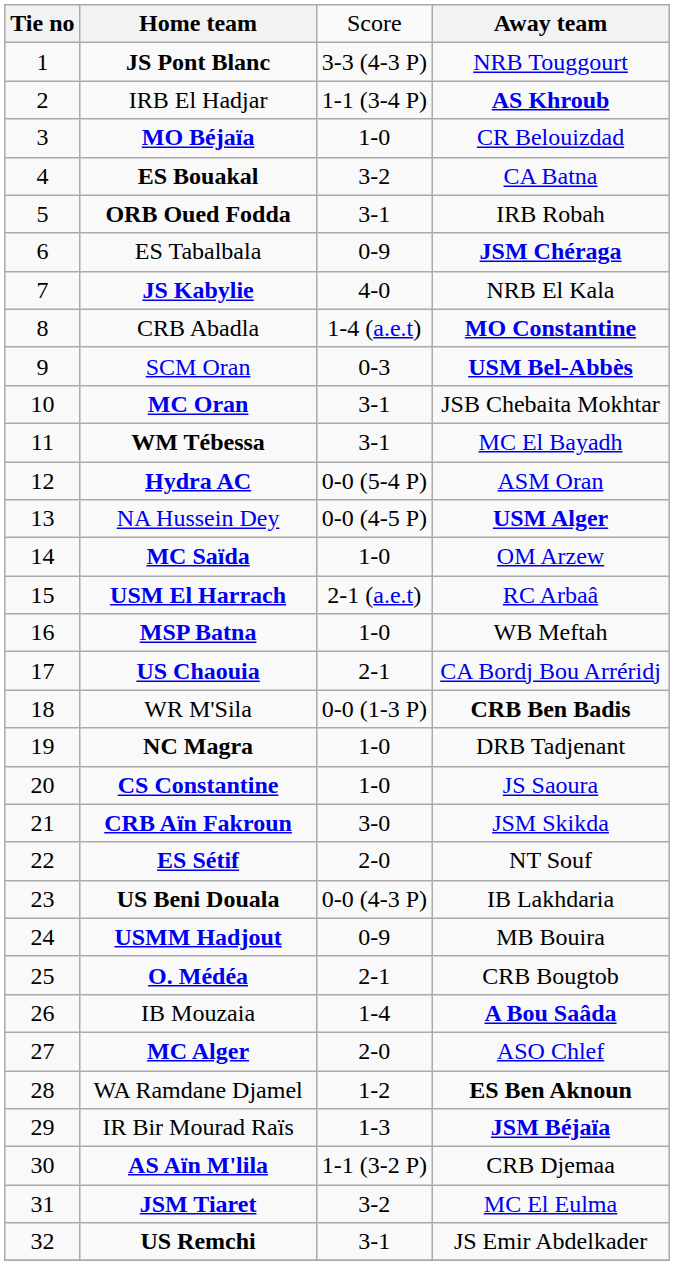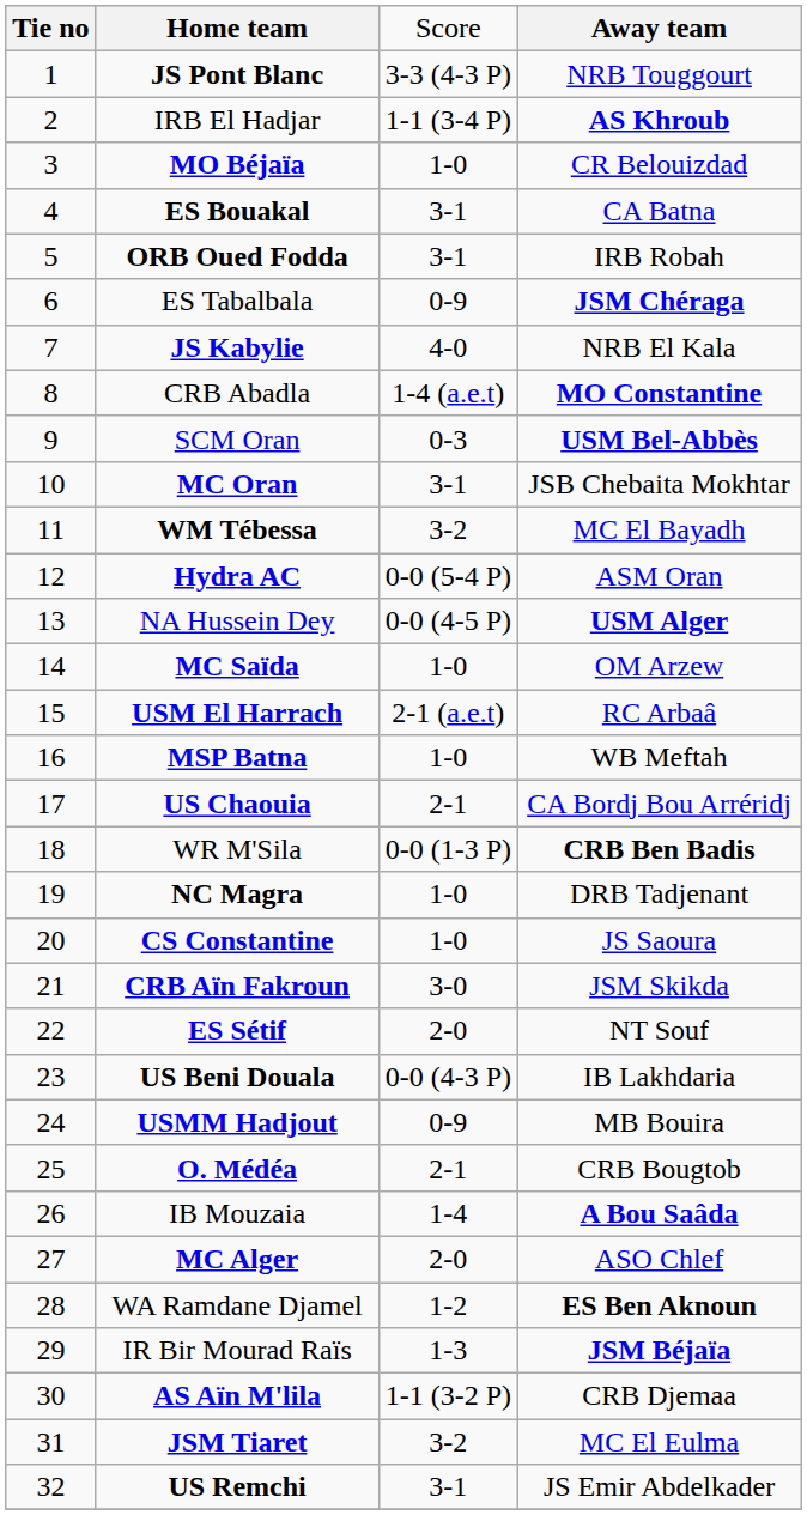ES Bouakal | column 3: 3-2 -> 3-1
WM Tébessa | column 3: 3-1 -> 3-2
